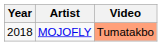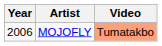MOJOFLY | Year: 2018 -> 2006
